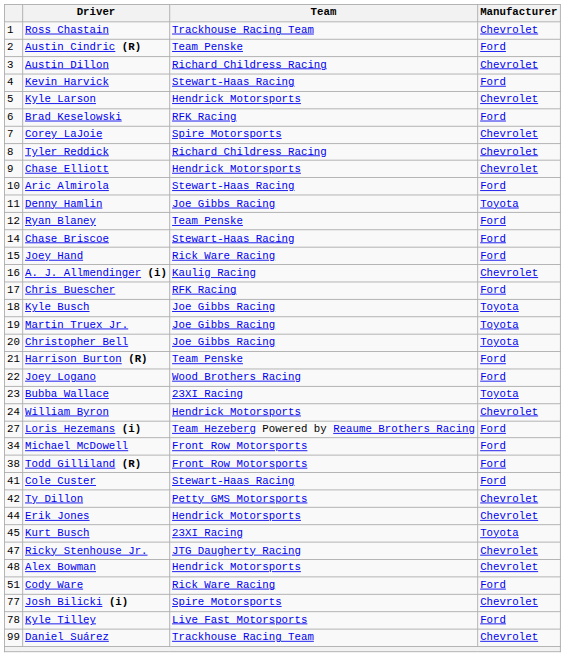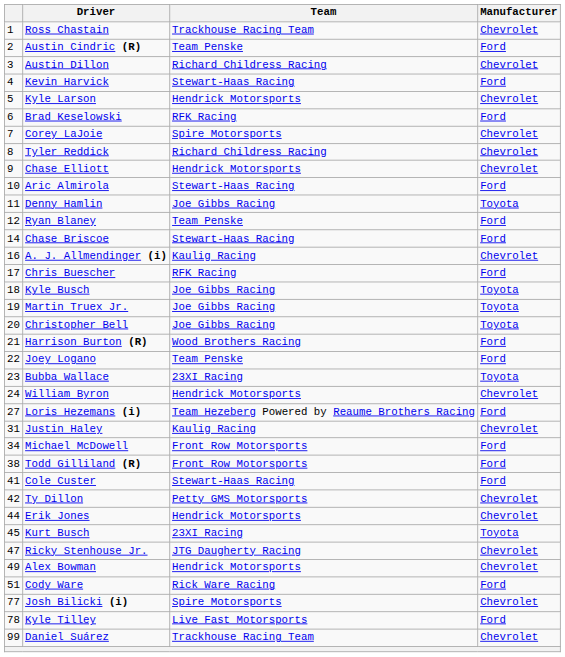- row: 15 | Joey Hand | Rick Ware Racing | Ford
Harrison Burton (R) | Team: Team Penske -> Wood Brothers Racing
Joey Logano | Team: Wood Brothers Racing -> Team Penske
+ row: 31 | Justin Haley | Kaulig Racing | Chevrolet
Alex Bowman | column 1: 48 -> 49
